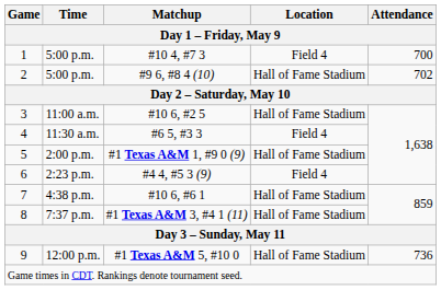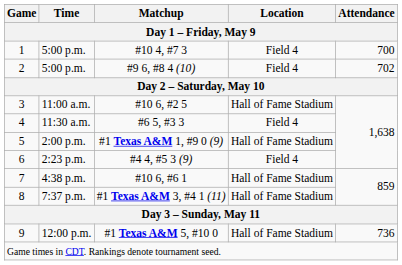2 / 5:00 p.m. | Location: Hall of Fame Stadium -> Field 4
